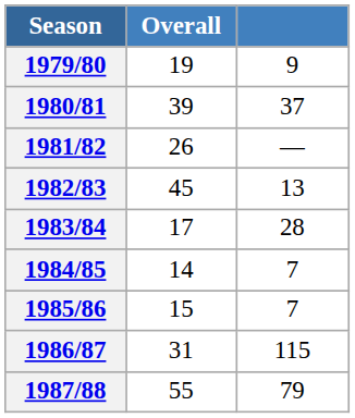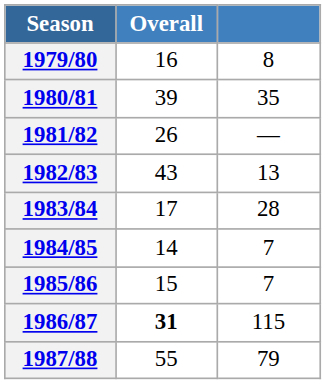1979/80 | Overall: 19 -> 16
1979/80 | column 3: 9 -> 8
1980/81 | column 3: 37 -> 35
1982/83 | Overall: 45 -> 43
1986/87 | Overall: normal -> bold
